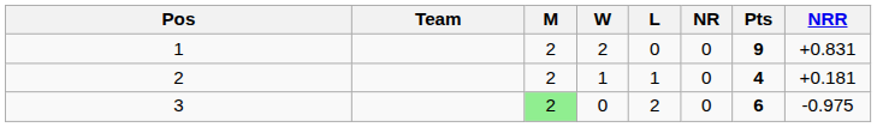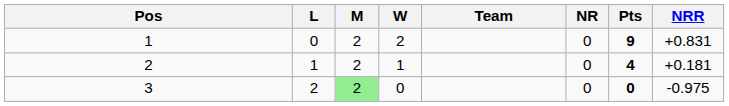columns swapped: Team <-> L
3 | Pts: 6 -> 0
